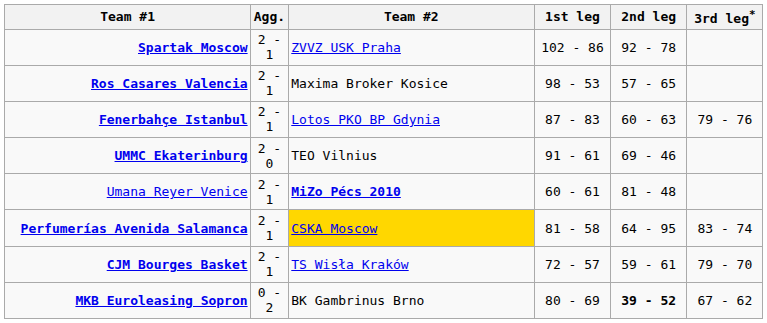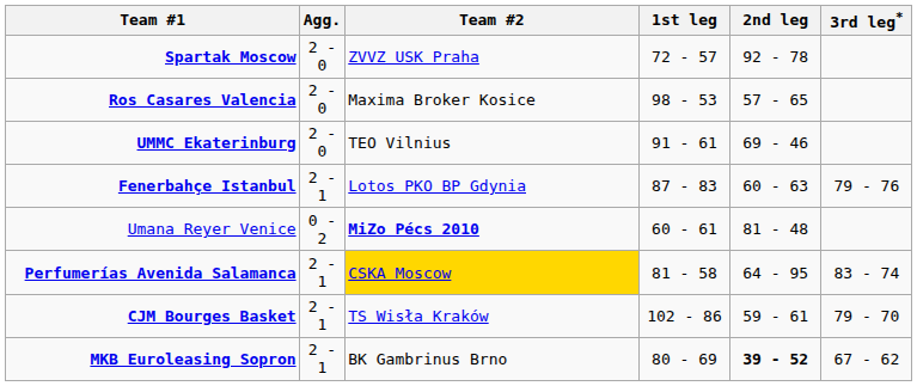Spartak Moscow | Agg.: 2 - 1 -> 2 - 0
Spartak Moscow | 1st leg: 102 - 86 -> 72 - 57
Ros Casares Valencia | Agg.: 2 - 1 -> 2 - 0
rows swapped: UMMC Ekaterinburg <-> Fenerbahçe Istanbul
Umana Reyer Venice | Agg.: 2 - 1 -> 0 - 2
CJM Bourges Basket | 1st leg: 72 - 57 -> 102 - 86
MKB Euroleasing Sopron | Agg.: 0 - 2 -> 2 - 1
